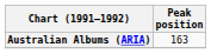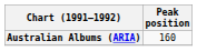Australian Albums (ARIA) | Peak position: 163 -> 160
